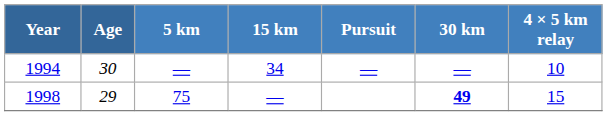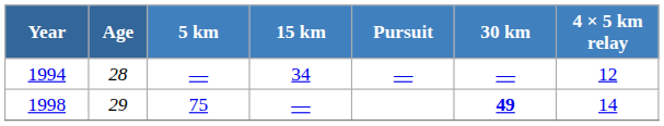1994 | Age: 30 -> 28
1994 | 4 × 5 km relay: 10 -> 12
1998 | 4 × 5 km relay: 15 -> 14
